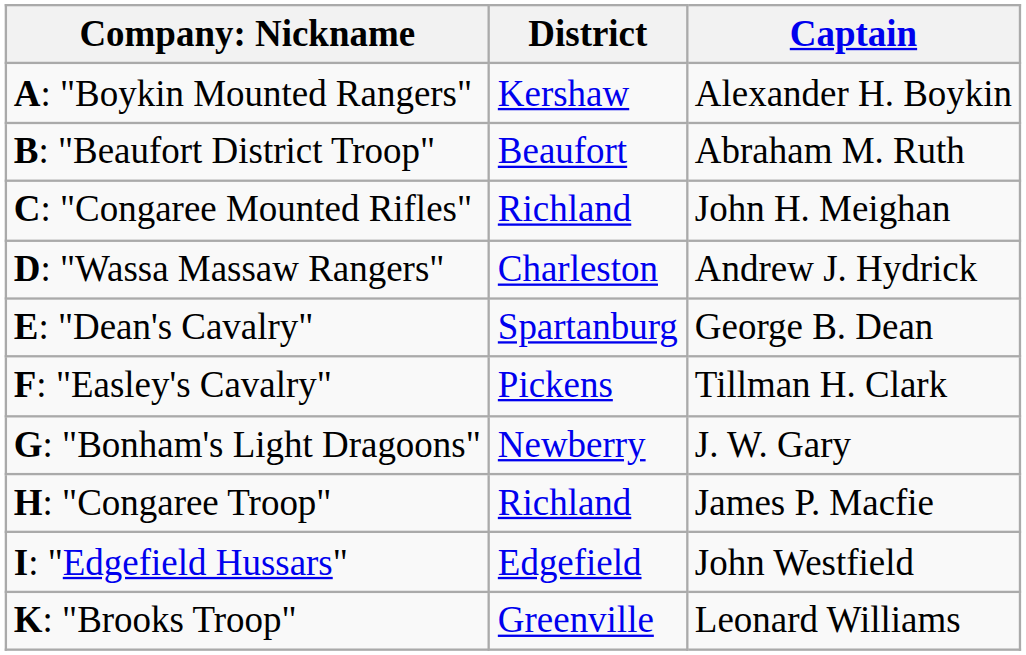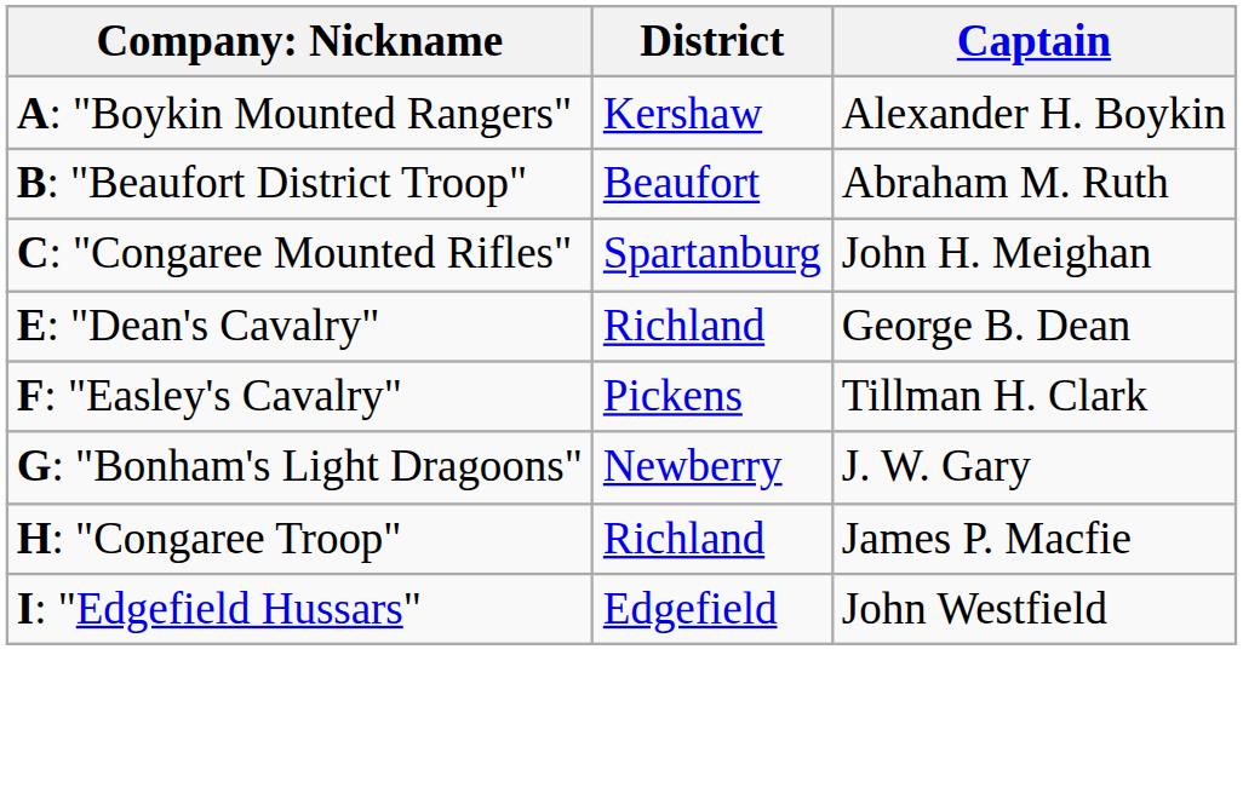C: "Congaree Mounted Rifles" | District: Richland -> Spartanburg
- row: D: "Wassa Massaw Rangers" | Charleston | Andrew J. Hydrick
E: "Dean's Cavalry" | District: Spartanburg -> Richland
- row: K: "Brooks Troop" | Greenville | Leonard Williams
